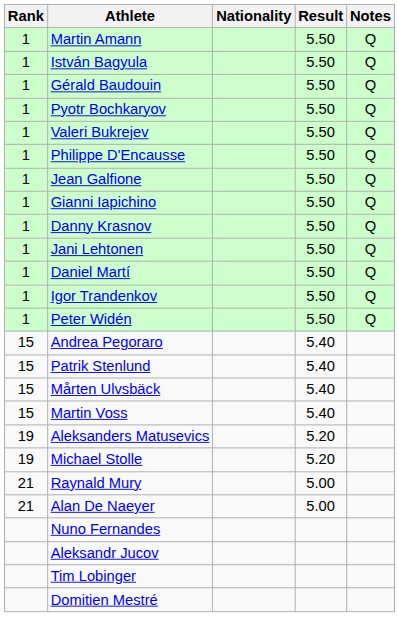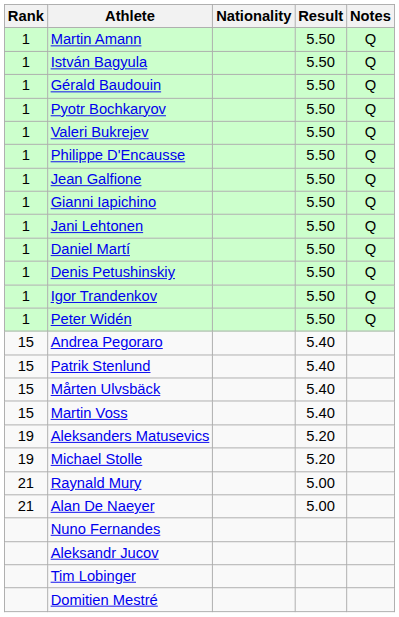- row: 1 | Danny Krasnov | 5.50 | Q
+ row: 1 | Denis Petushinskiy | 5.50 | Q
